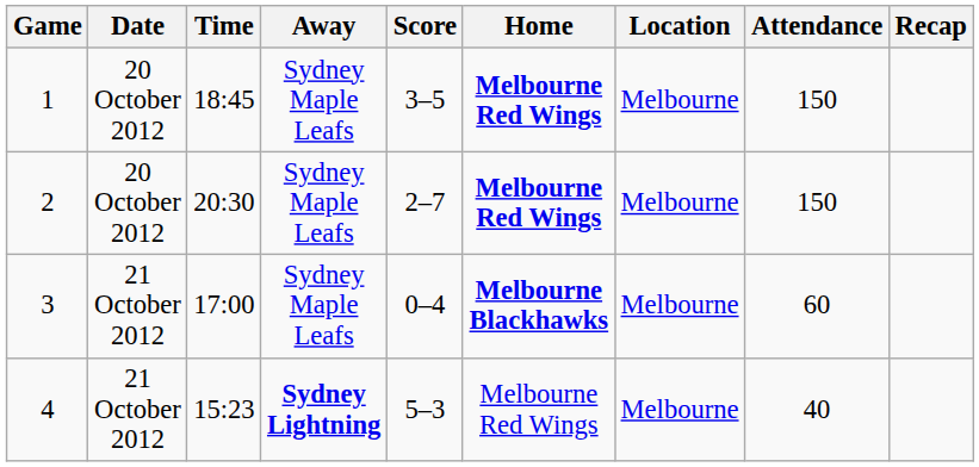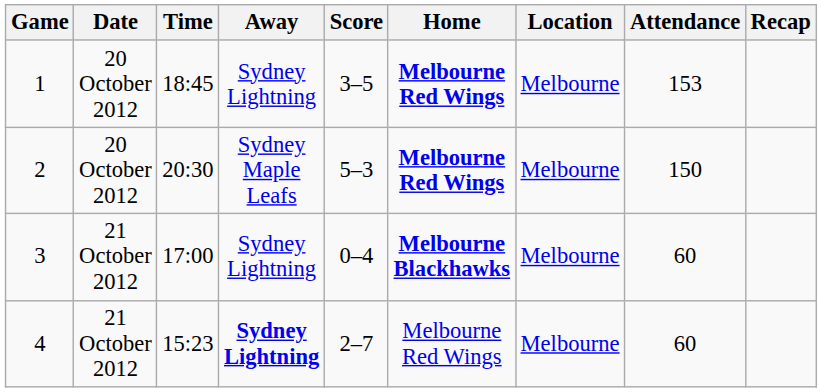1 | Away: Sydney Maple Leafs -> Sydney Lightning
1 | Attendance: 150 -> 153
2 | Score: 2–7 -> 5–3
3 | Away: Sydney Maple Leafs -> Sydney Lightning
4 | Score: 5–3 -> 2–7
4 | Attendance: 40 -> 60
